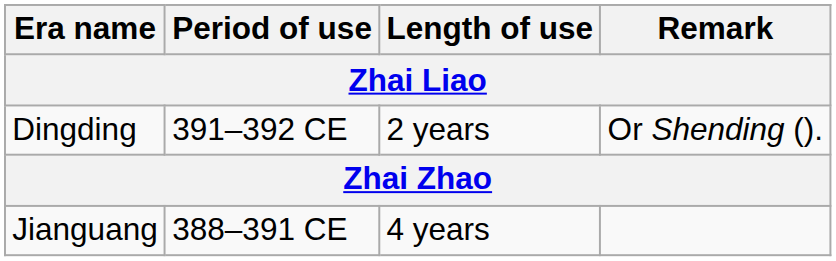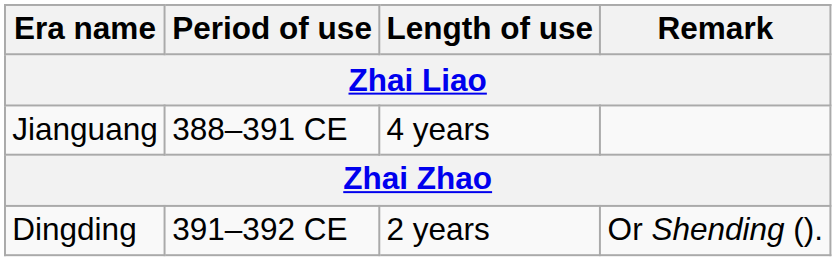rows swapped: Jianguang <-> Dingding
